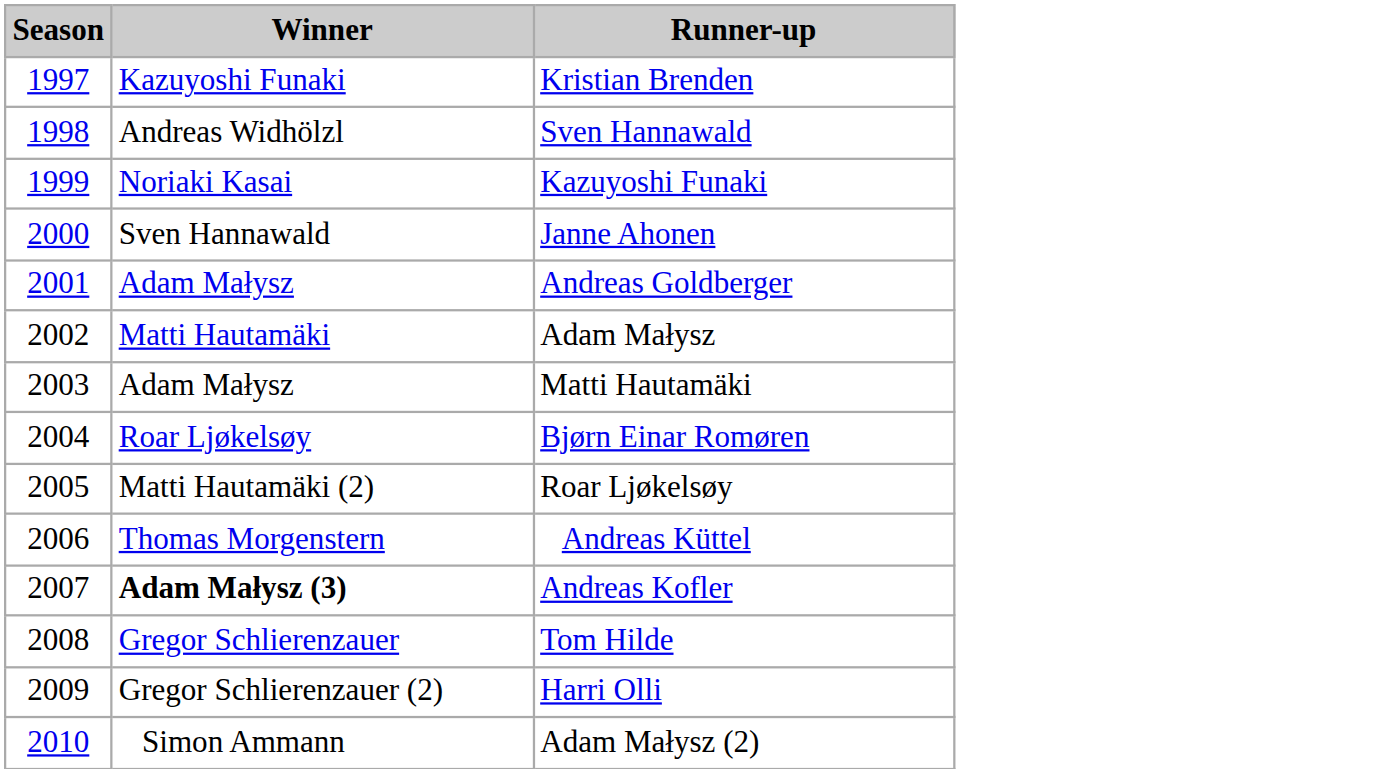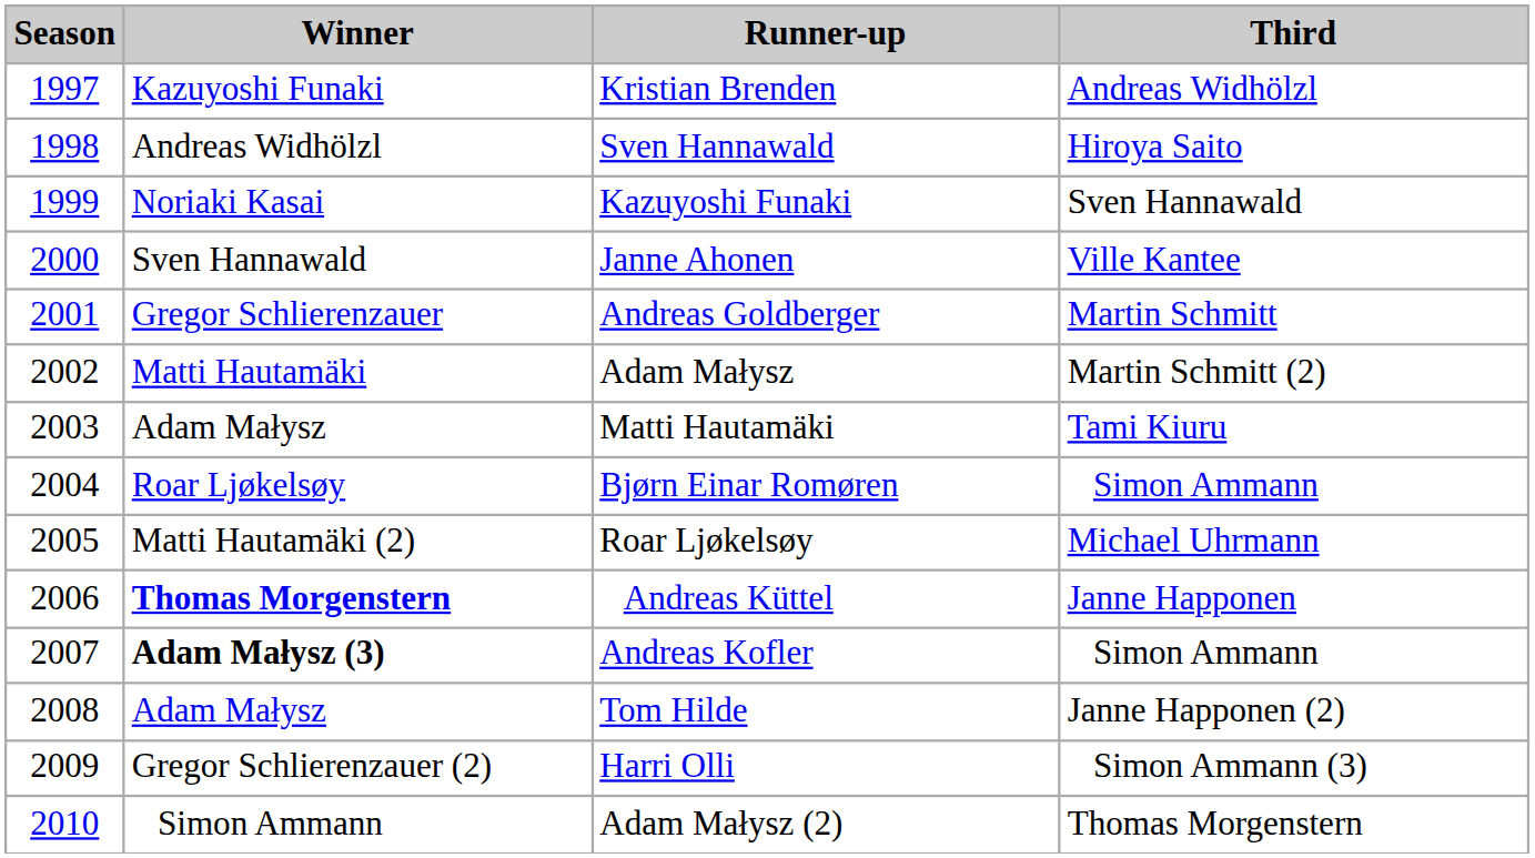+ column: Third | Andreas Widhölzl | Hiroya Saito | Sven Hannawald | Ville Kantee | Martin Schmitt | Martin Schmitt (2) | Tami Kiuru | Simon Ammann | Michael Uhrmann | Janne Happonen | Simon Ammann | Janne Happonen (2) | Simon Ammann (3) | Thomas Morgenstern
Andreas Goldberger | Winner: Adam Małysz -> Gregor Schlierenzauer
Andreas Küttel | Winner: normal -> bold
Tom Hilde | Winner: Gregor Schlierenzauer -> Adam Małysz
